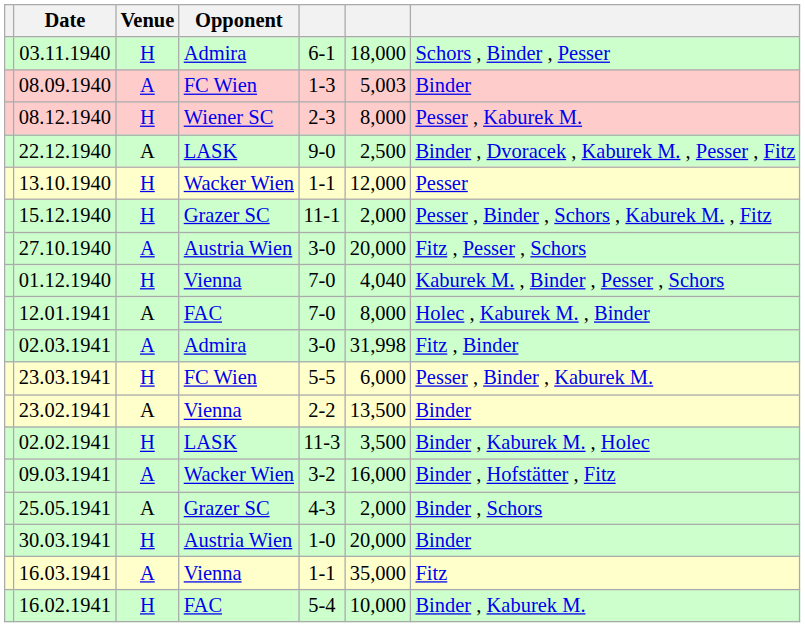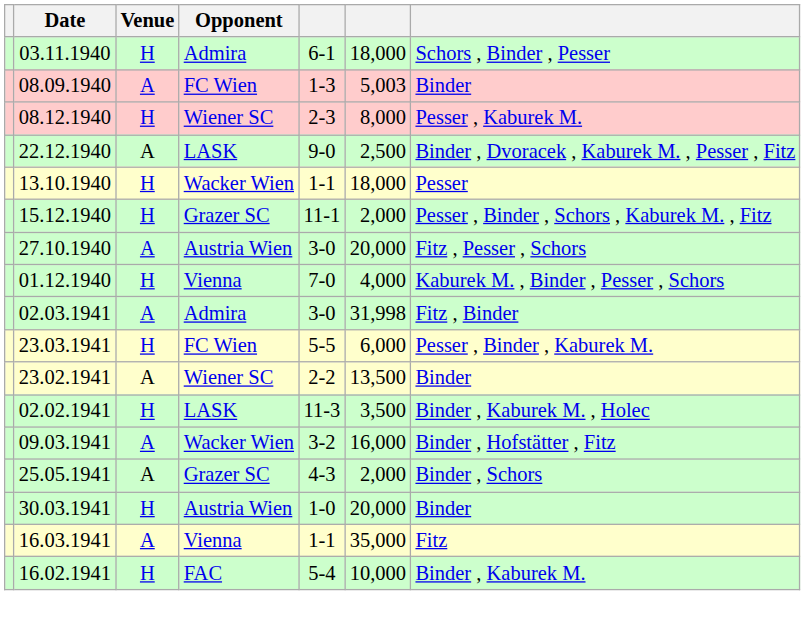13.10.1940 | column 6: 12,000 -> 18,000
01.12.1940 | column 6: 4,040 -> 4,000
- row: 12.01.1941 | A | FAC | 7-0 | 8,000 | Holec , Kaburek M. , Binder
23.02.1941 | Opponent: Vienna -> Wiener SC
